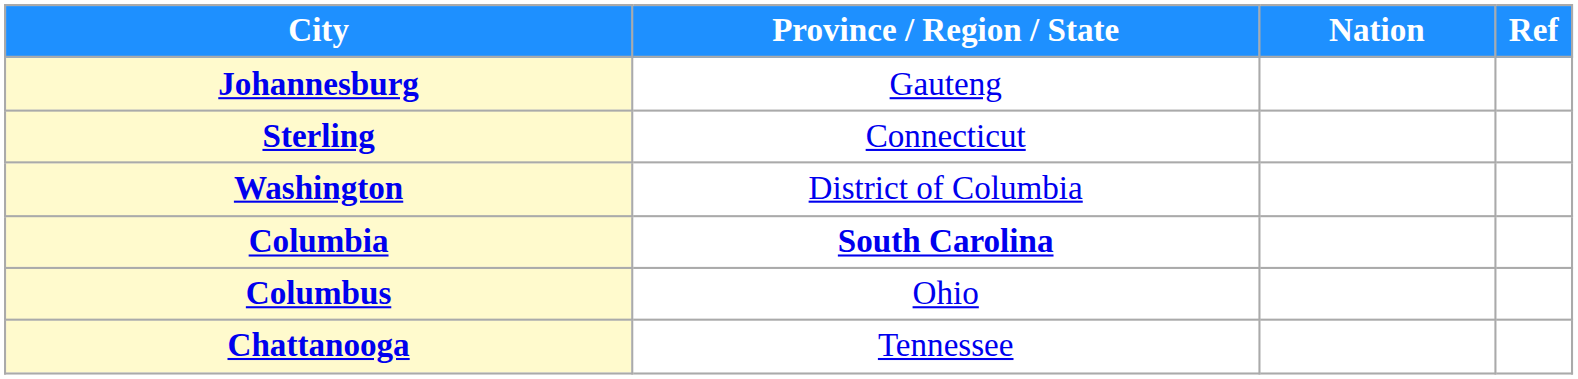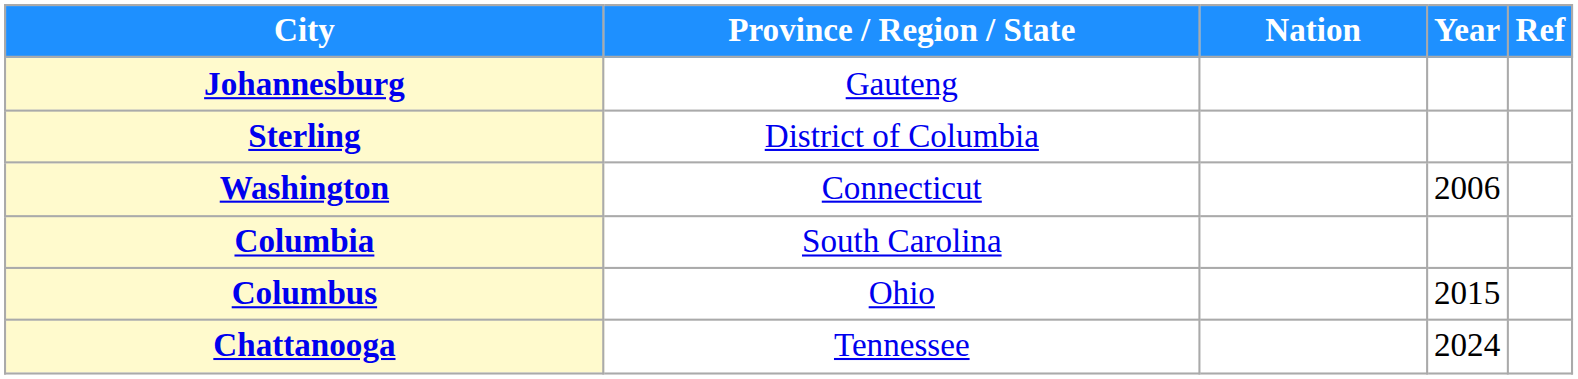+ column: Year | 2006 | 2015 | 2024
Sterling | Province / Region / State: Connecticut -> District of Columbia
Washington | Province / Region / State: District of Columbia -> Connecticut
Columbia | Province / Region / State: bold -> normal
